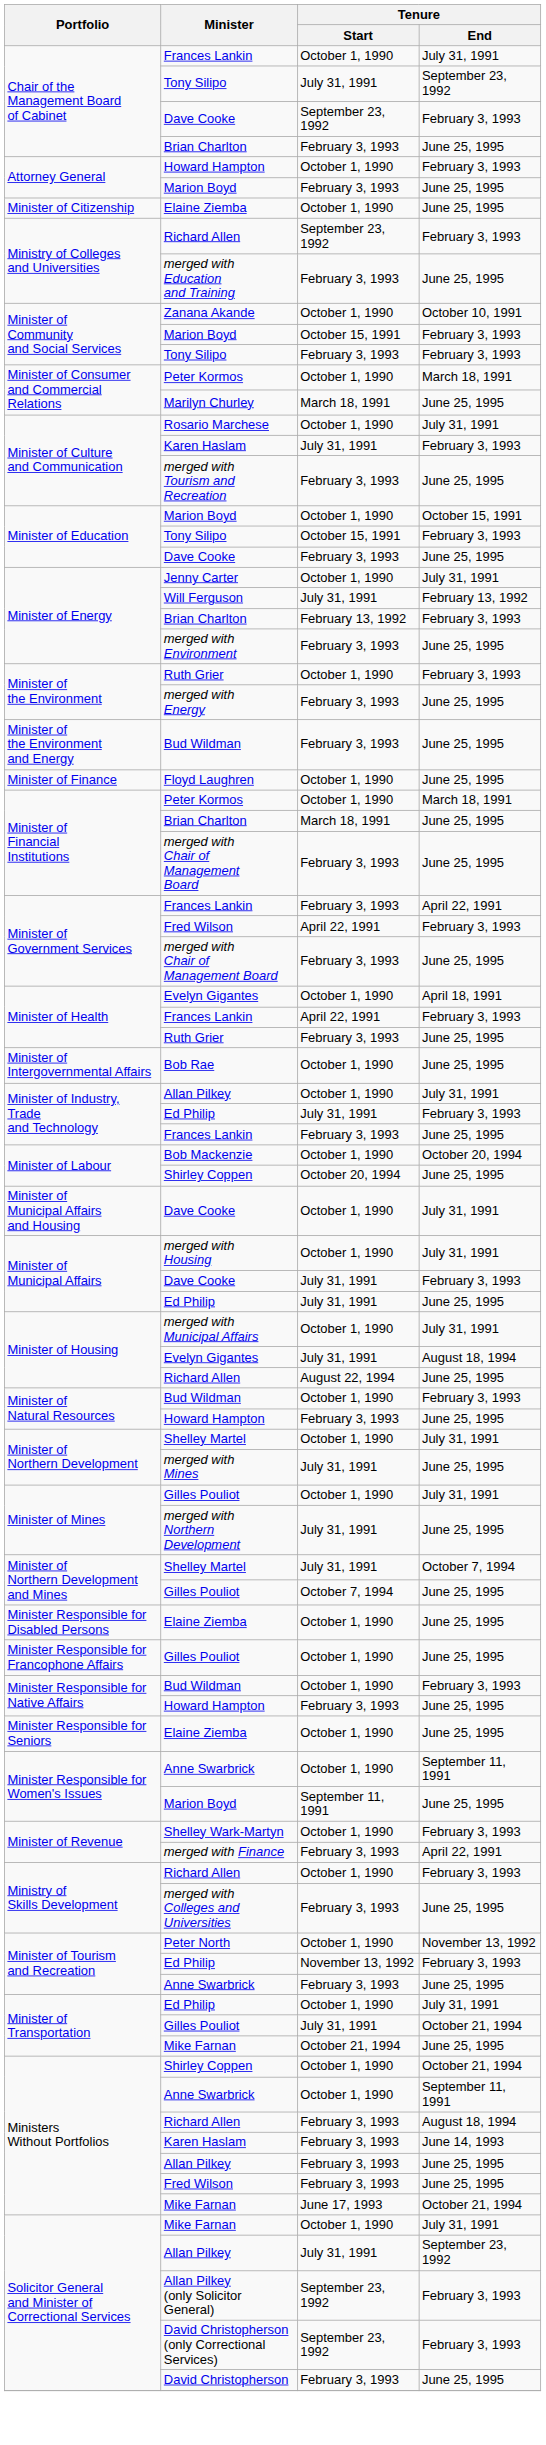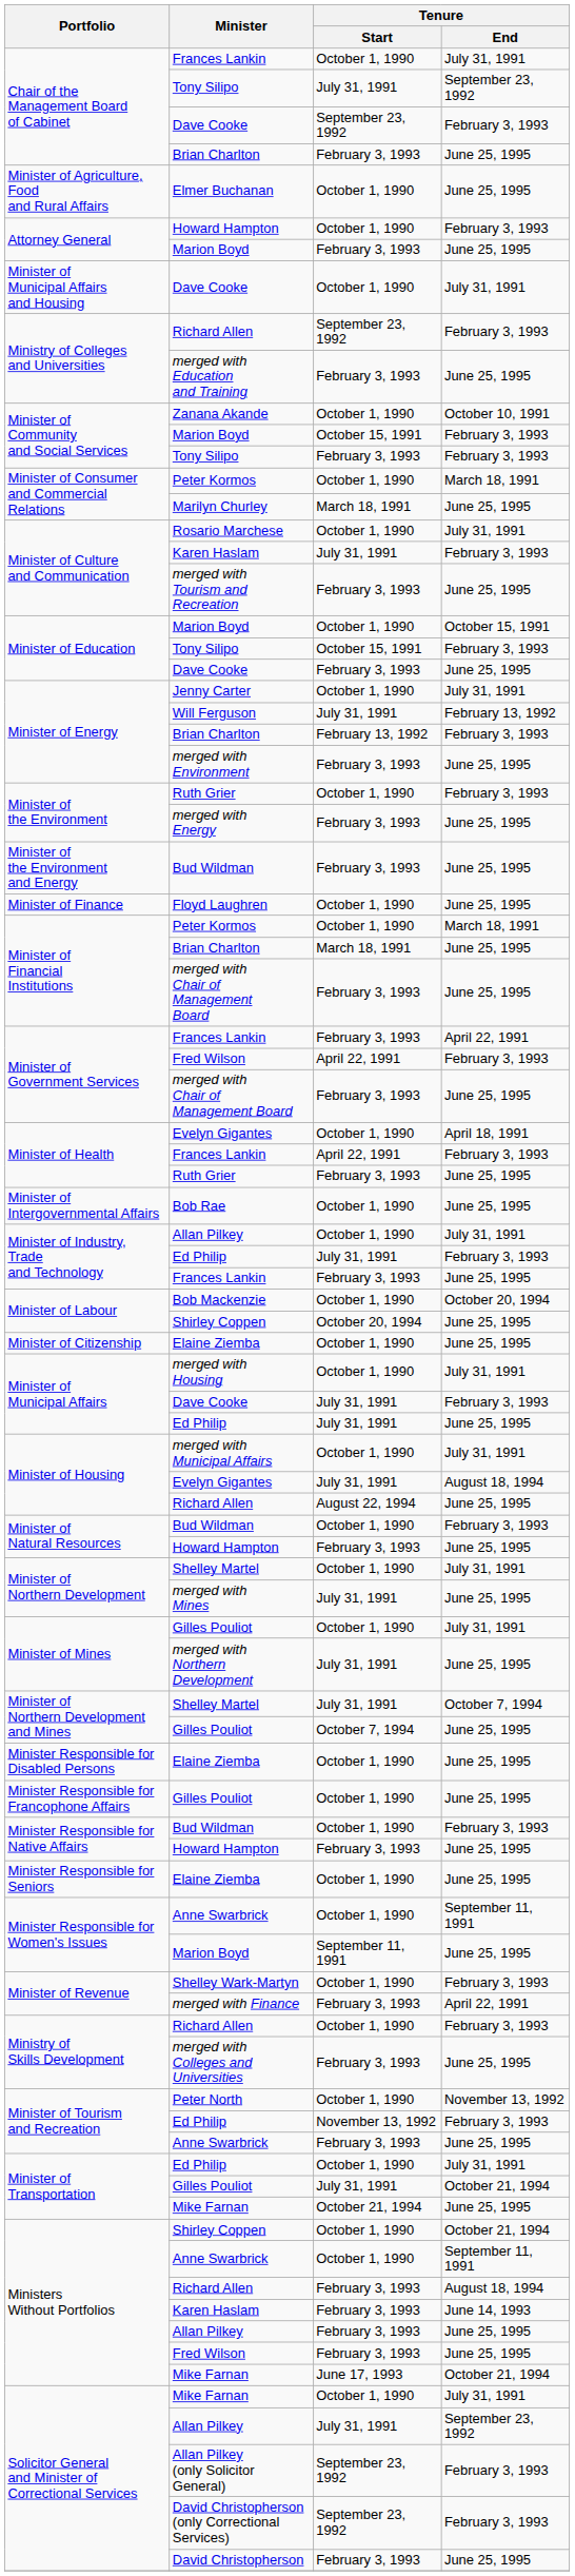+ row: Minister of Agriculture, Food and Rural Affairs | Elmer Buchanan | October 1, 1990 | June 25, 1995
rows swapped: Minister of Citizenship / Elaine Ziemba <-> Minister of Municipal Affairs and Housing / Dave Cooke
